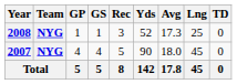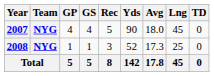rows swapped: 2007 <-> 2008
